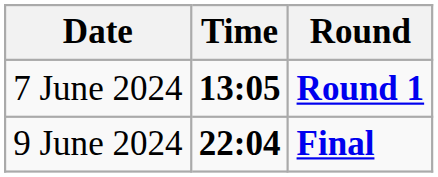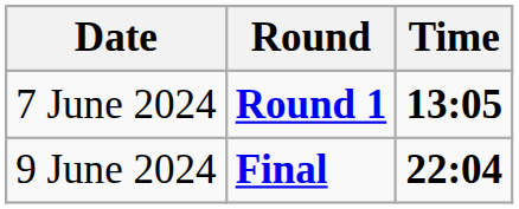columns swapped: Time <-> Round
